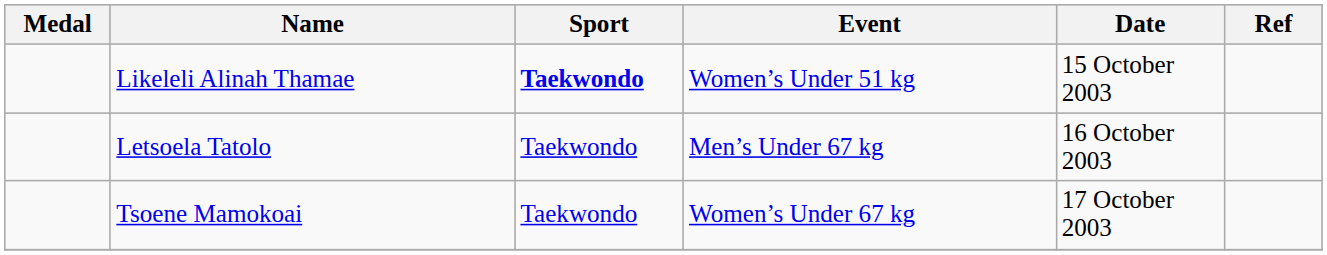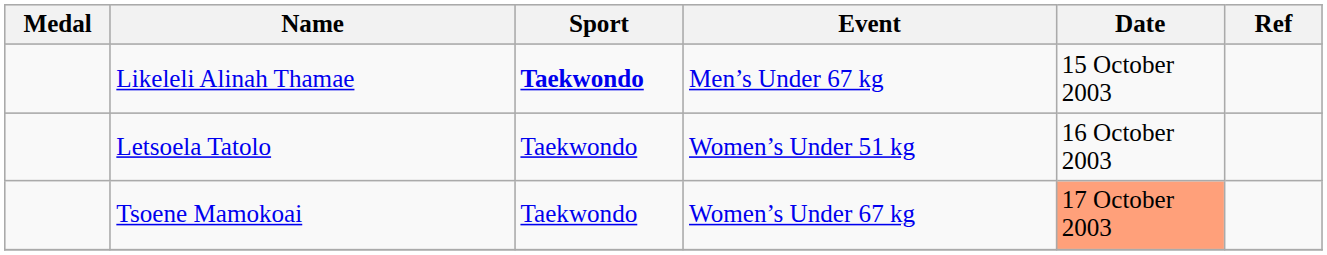Likeleli Alinah Thamae | Event: Women’s Under 51 kg -> Men’s Under 67 kg
Letsoela Tatolo | Event: Men’s Under 67 kg -> Women’s Under 51 kg
Tsoene Mamokoai | Date: no background -> lightsalmon background
